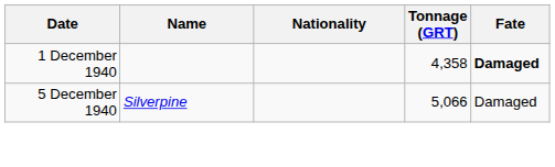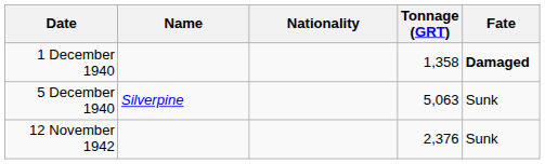1 December 1940 | Tonnage (GRT): 4,358 -> 1,358
5 December 1940 | Tonnage (GRT): 5,066 -> 5,063
5 December 1940 | Fate: Damaged -> Sunk
+ row: 12 November 1942 | 2,376 | Sunk
